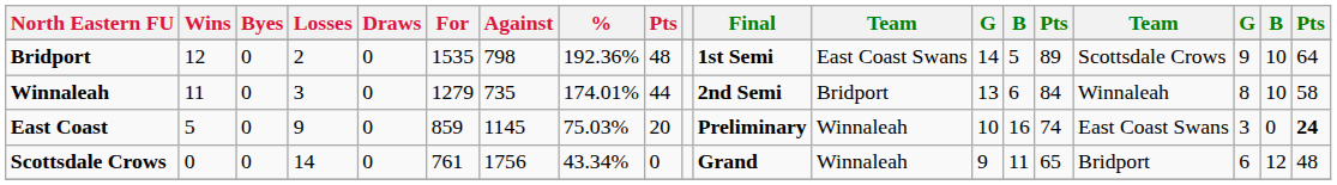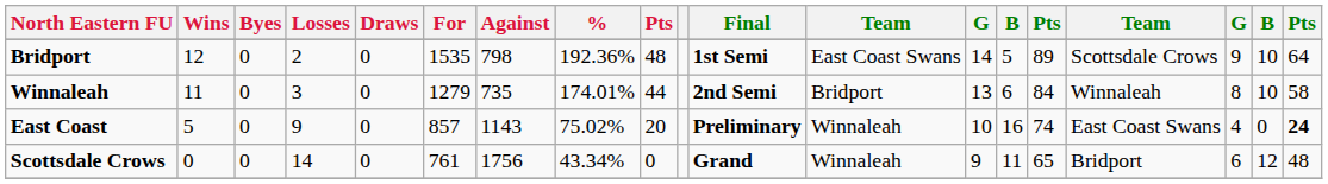East Coast | For: 859 -> 857
East Coast | Against: 1145 -> 1143
East Coast | %: 75.03% -> 75.02%
East Coast | column 17: 3 -> 4
